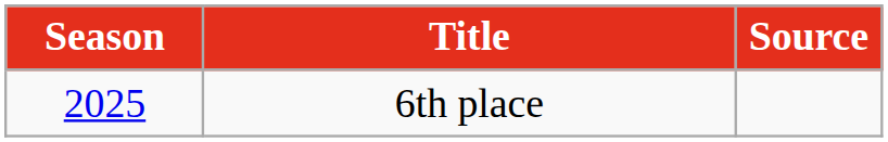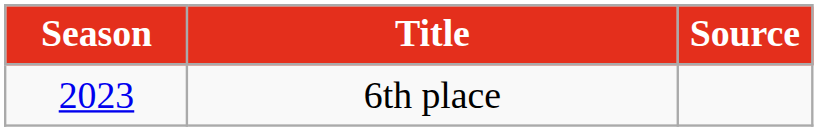6th place | Season: 2025 -> 2023
